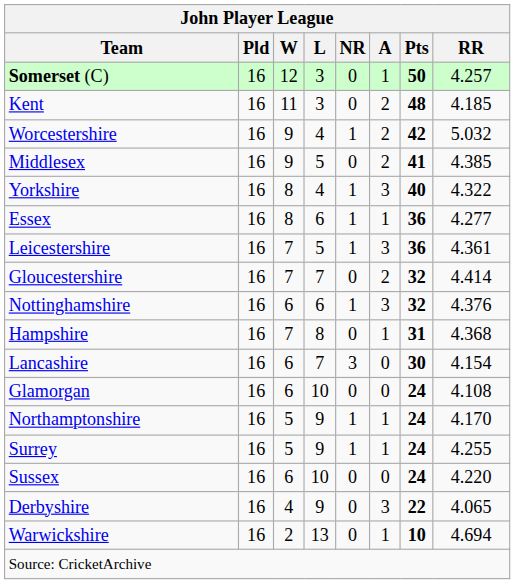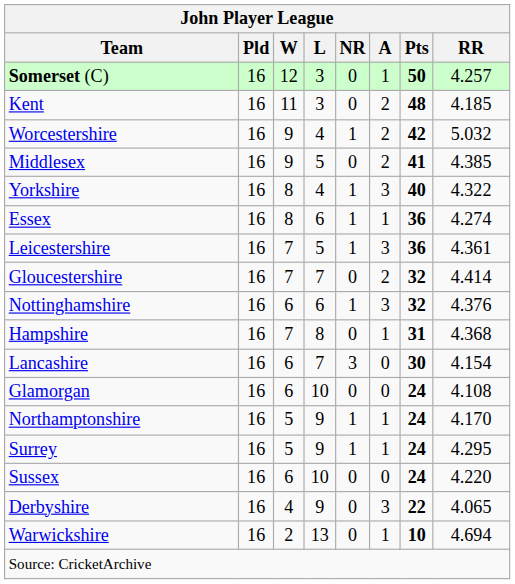Essex | RR: 4.277 -> 4.274
Surrey | RR: 4.255 -> 4.295
